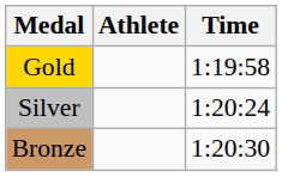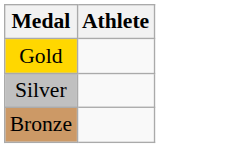- column: Time | 1:19:58 | 1:20:24 | 1:20:30
